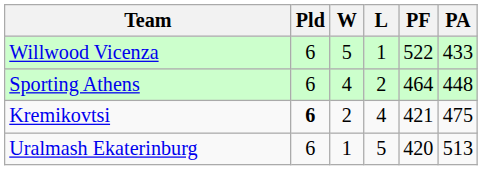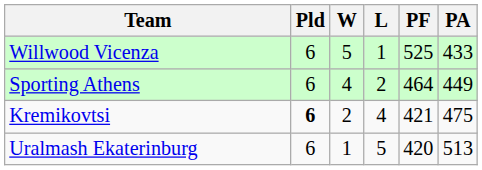Willwood Vicenza | PF: 522 -> 525
Sporting Athens | PA: 448 -> 449
